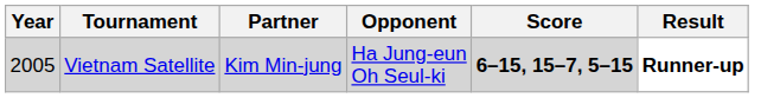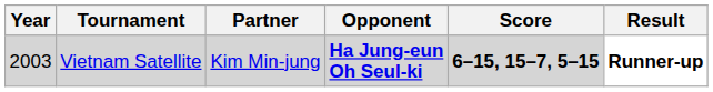Vietnam Satellite | Year: 2005 -> 2003
Vietnam Satellite | Opponent: normal -> bold
